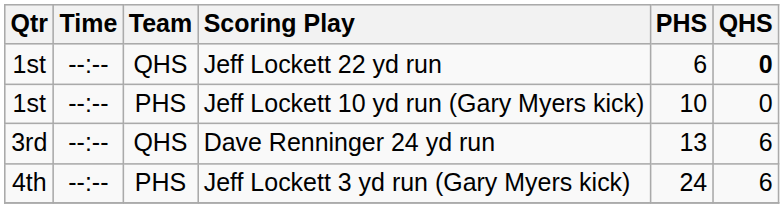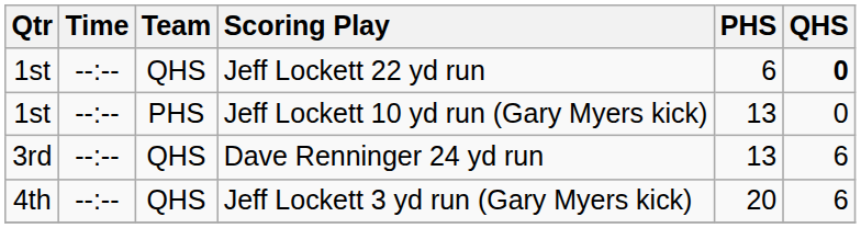Jeff Lockett 10 yd run (Gary Myers kick) | PHS: 10 -> 13
Jeff Lockett 3 yd run (Gary Myers kick) | Team: PHS -> QHS
Jeff Lockett 3 yd run (Gary Myers kick) | PHS: 24 -> 20
